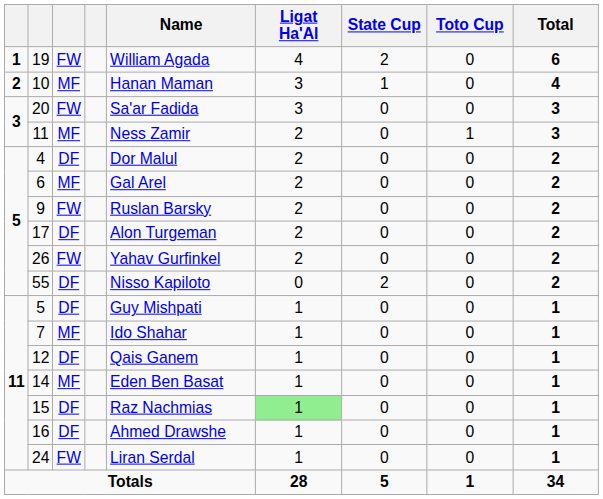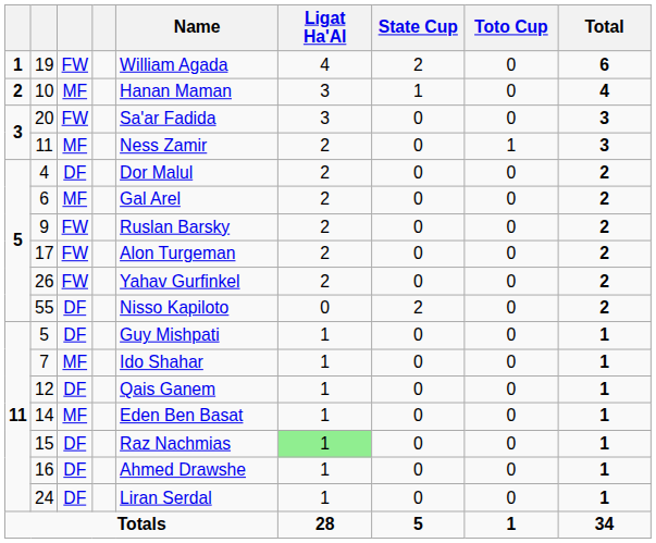17 | column 3: DF -> FW
24 | column 3: FW -> DF
